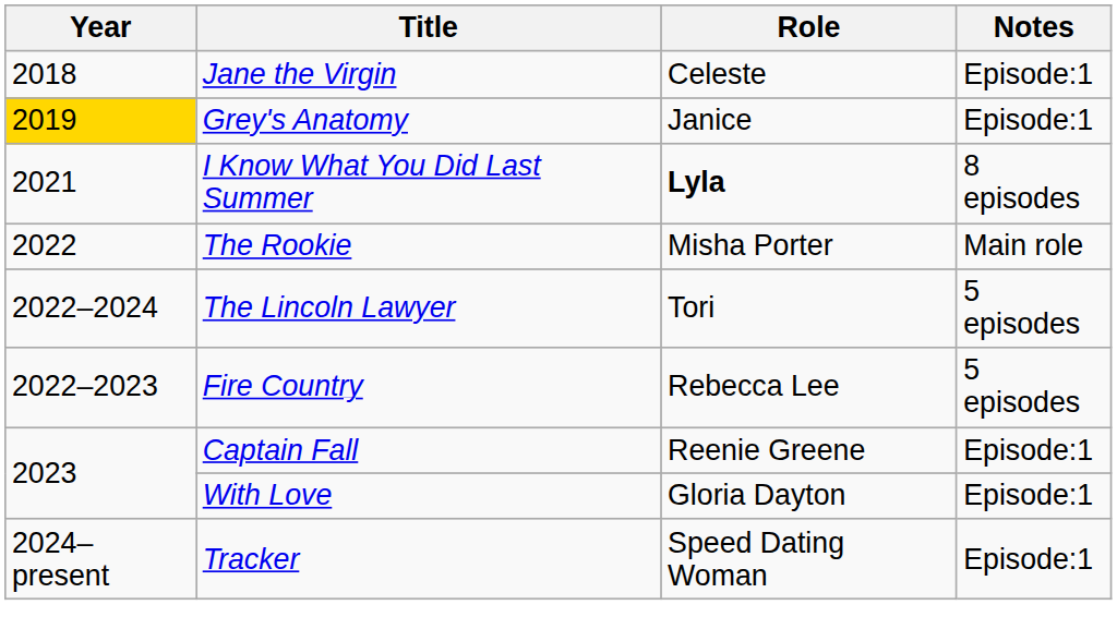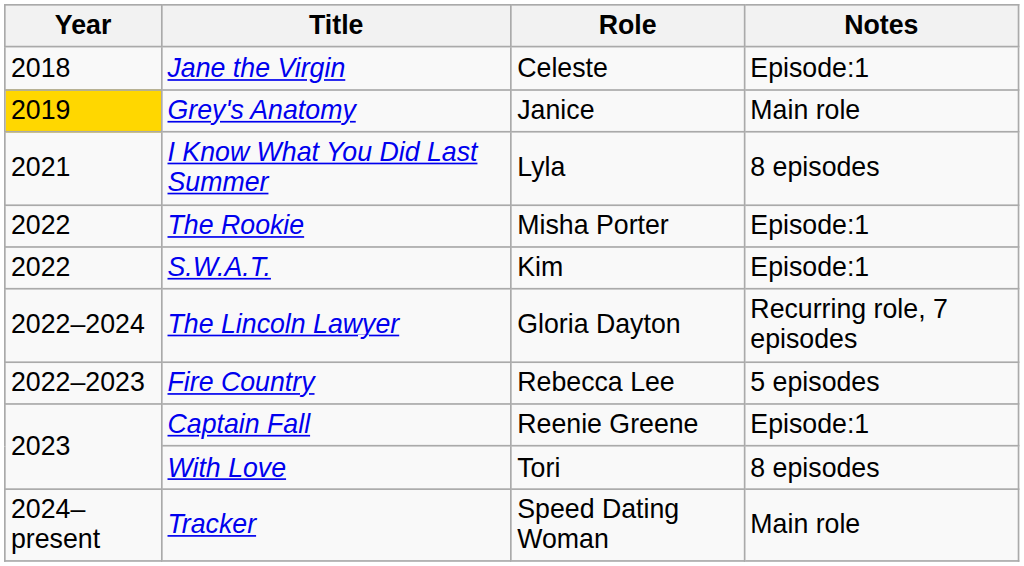Grey's Anatomy | Notes: Episode:1 -> Main role
I Know What You Did Last Summer | Role: bold -> normal
The Rookie | Notes: Main role -> Episode:1
+ row: 2022 | S.W.A.T. | Kim | Episode:1
The Lincoln Lawyer | Role: Tori -> Gloria Dayton
The Lincoln Lawyer | Notes: 5 episodes -> Recurring role, 7 episodes
With Love | Role: Gloria Dayton -> Tori
With Love | Notes: Episode:1 -> 8 episodes
Tracker | Notes: Episode:1 -> Main role
